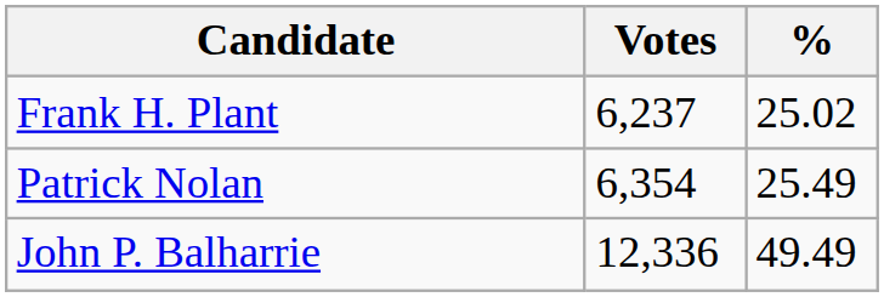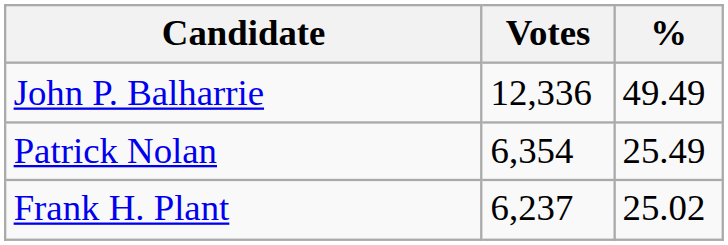rows swapped: John P. Balharrie <-> Frank H. Plant
